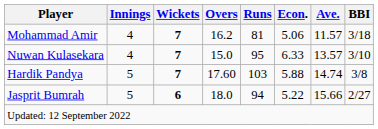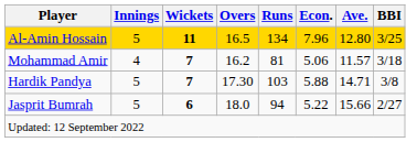+ row: Al-Amin Hossain | 5 | 11 | 16.5 | 134 | 7.96 | 12.80 | 3/25
- row: Nuwan Kulasekara | 4 | 7 | 15.0 | 95 | 6.33 | 13.57 | 3/10
Hardik Pandya | Overs: 17.60 -> 17.30
Hardik Pandya | Ave.: 14.74 -> 14.71
